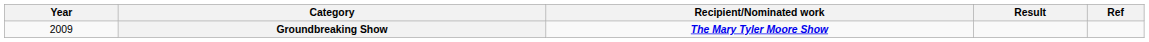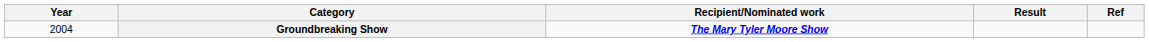Groundbreaking Show | Year: 2009 -> 2004
